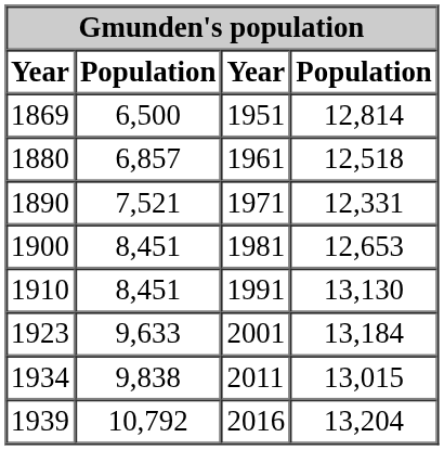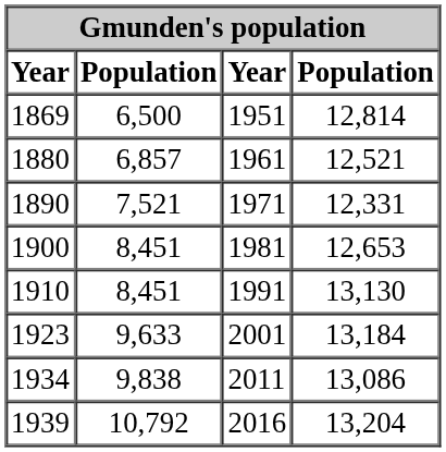1880 | column 4: 12,518 -> 12,521
1934 | column 4: 13,015 -> 13,086
